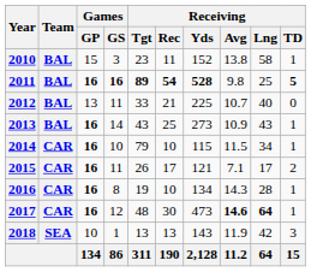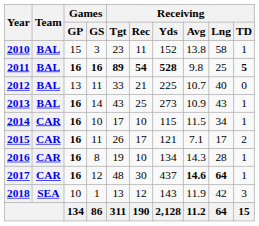2014 | Receiving / Tgt: 79 -> 17
2017 | Receiving / Yds: 473 -> 437
2018 | Receiving / Rec: 13 -> 12
